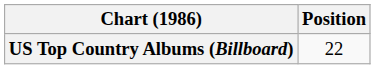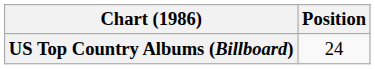US Top Country Albums (Billboard) | Position: 22 -> 24
